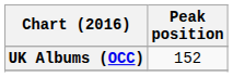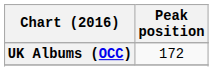UK Albums (OCC) | Peak position: 152 -> 172
